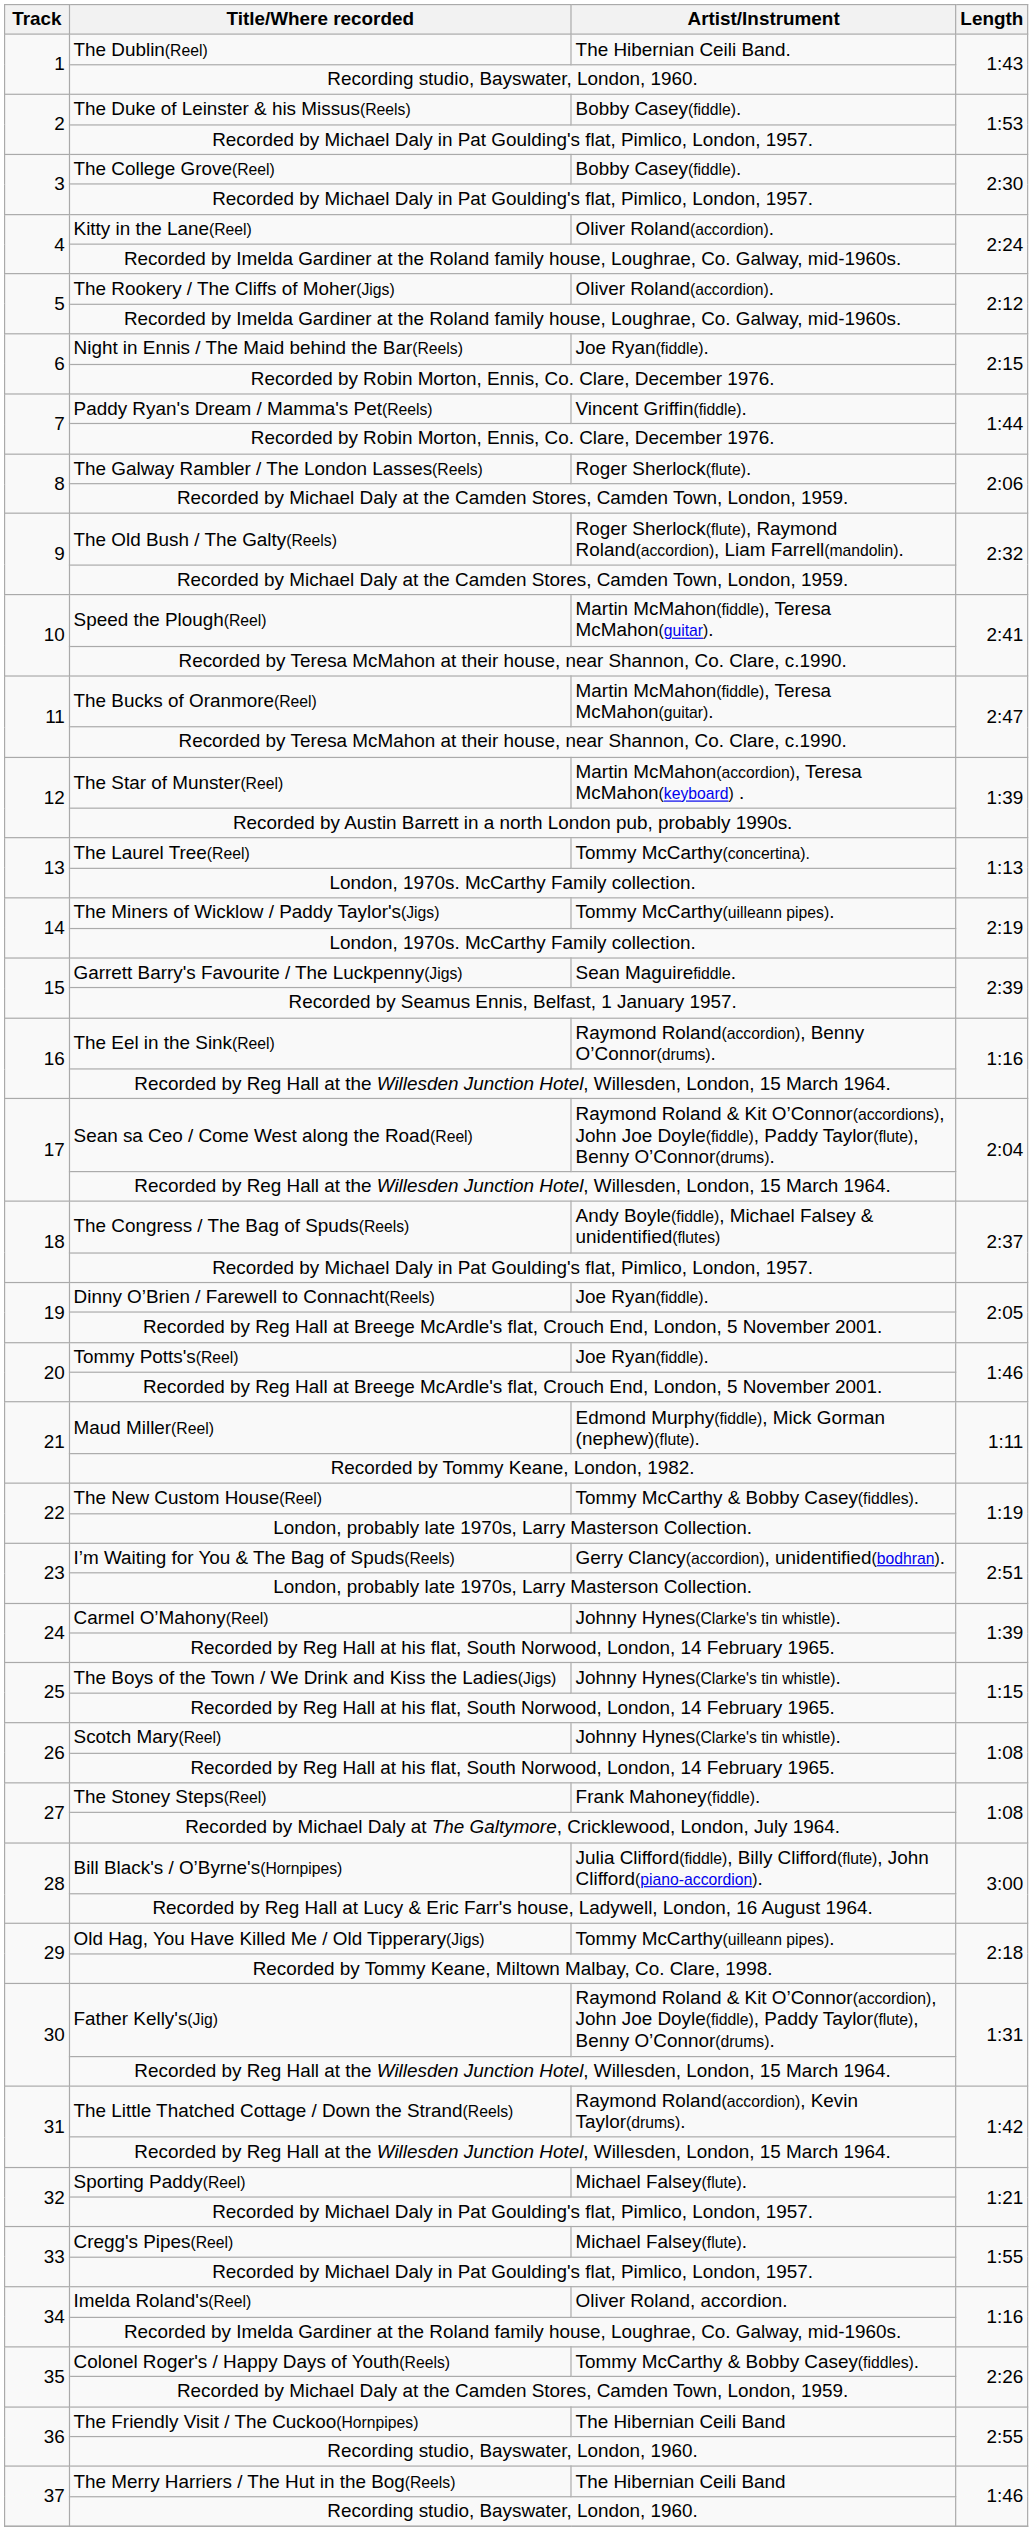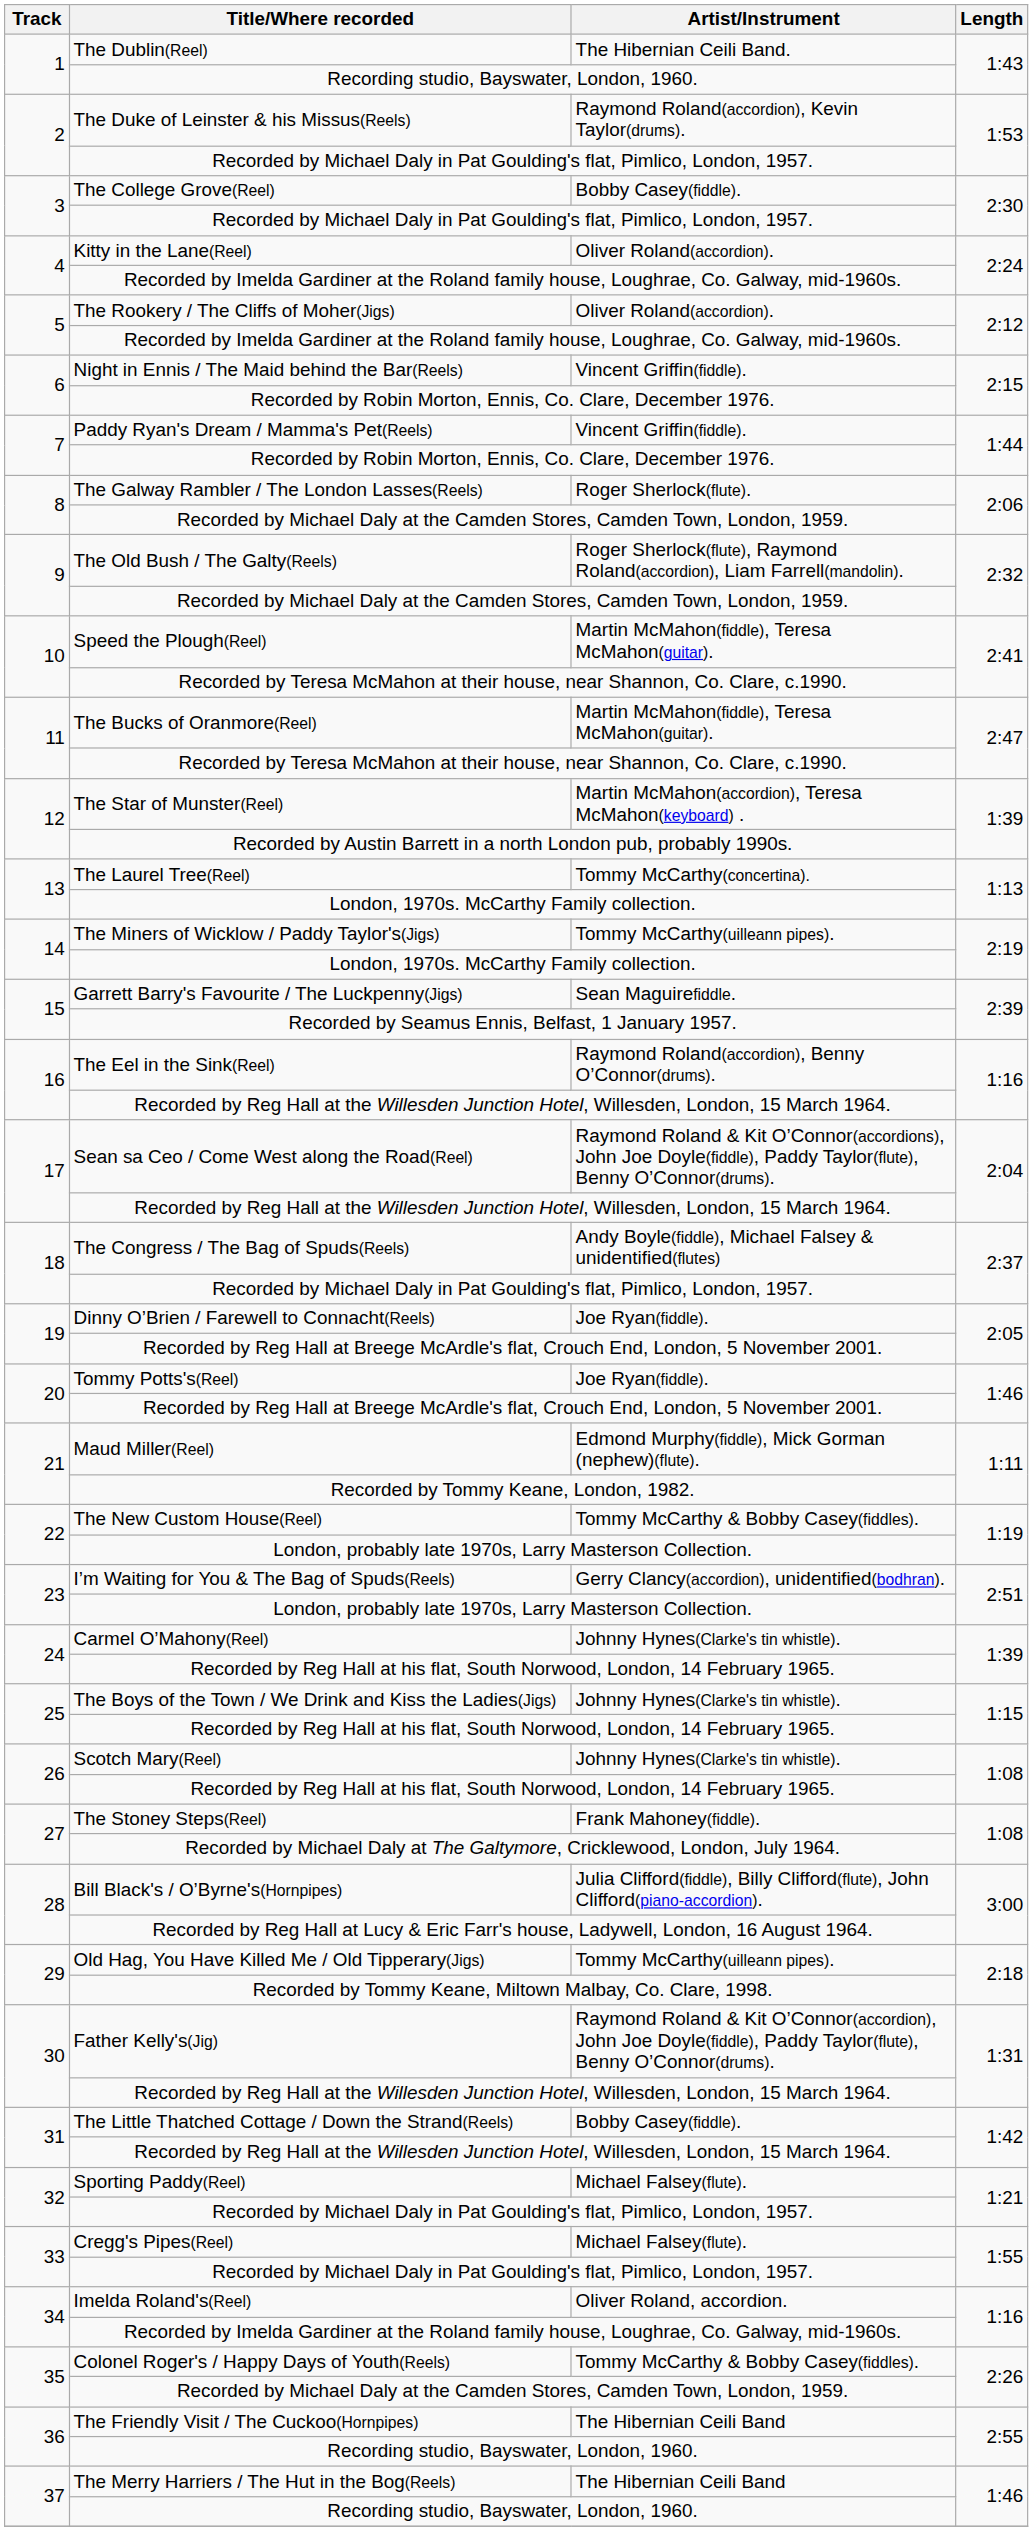The Duke of Leinster & his Missus(Reels) | Artist/Instrument: Bobby Casey(fiddle). -> Raymond Roland(accordion), Kevin Taylor(drums).
Night in Ennis / The Maid behind the Bar(Reels) | Artist/Instrument: Joe Ryan(fiddle). -> Vincent Griffin(fiddle).
The Little Thatched Cottage / Down the Strand(Reels) | Artist/Instrument: Raymond Roland(accordion), Kevin Taylor(drums). -> Bobby Casey(fiddle).
